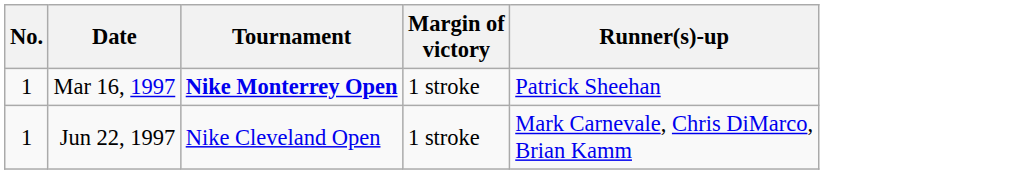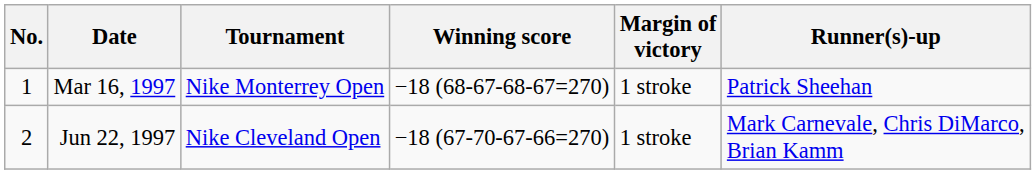+ column: Winning score | −18 (68-67-68-67=270) | −18 (67-70-67-66=270)
Mar 16, 1997 | Tournament: bold -> normal
Jun 22, 1997 | No.: 1 -> 2
